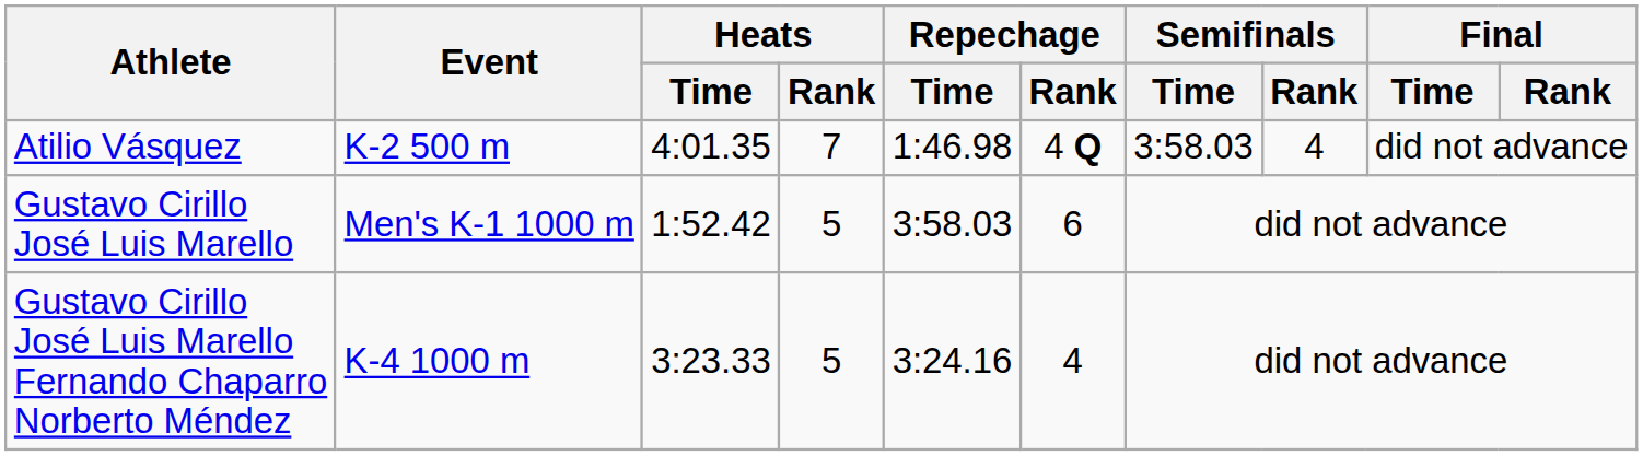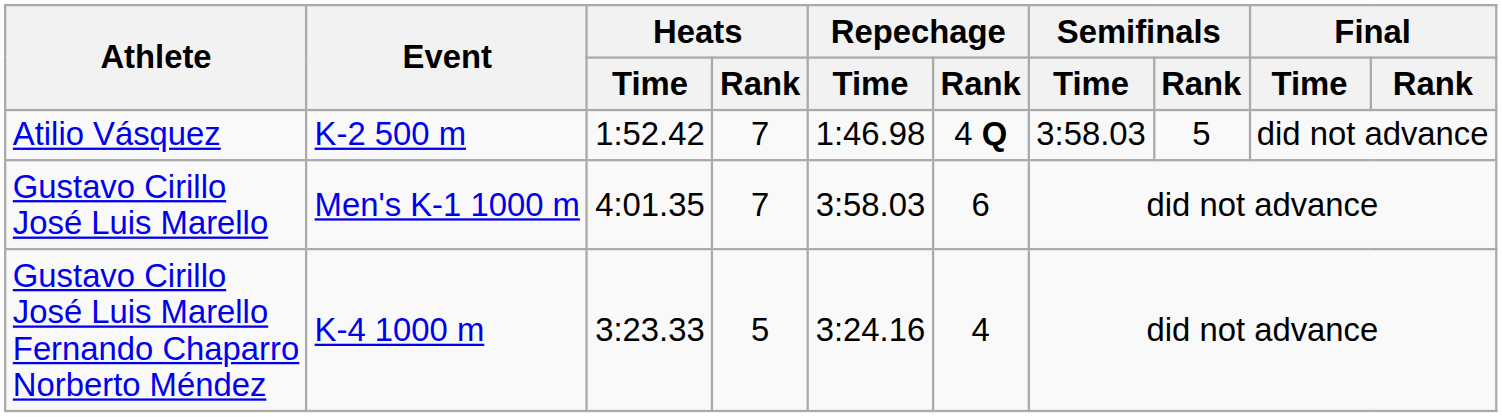Atilio Vásquez | Heats / Time: 4:01.35 -> 1:52.42
Atilio Vásquez | Semifinals / Rank: 4 -> 5
Gustavo Cirillo José Luis Marello | Heats / Time: 1:52.42 -> 4:01.35
Gustavo Cirillo José Luis Marello | Heats / Rank: 5 -> 7
